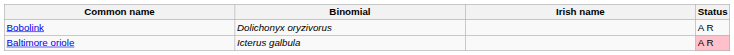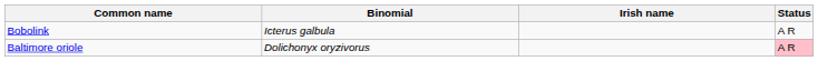Bobolink | Binomial: Dolichonyx oryzivorus -> Icterus galbula
Baltimore oriole | Binomial: Icterus galbula -> Dolichonyx oryzivorus
